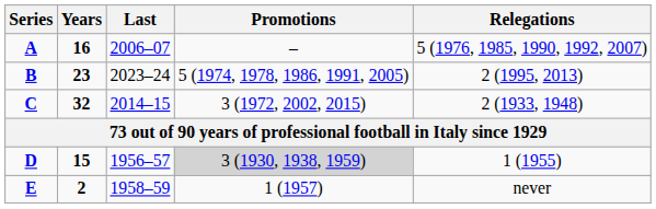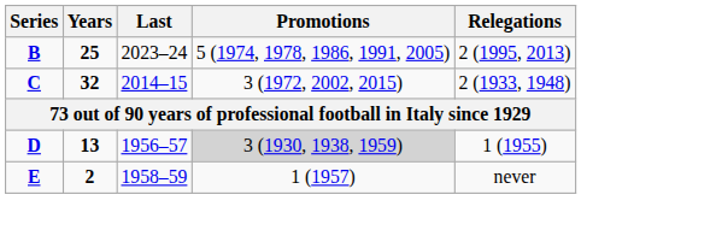- row: A | 16 | 2006–07 | – | 5 (1976, 1985, 1990, 1992, 2007)
B | Years: 23 -> 25
D | Years: 15 -> 13
